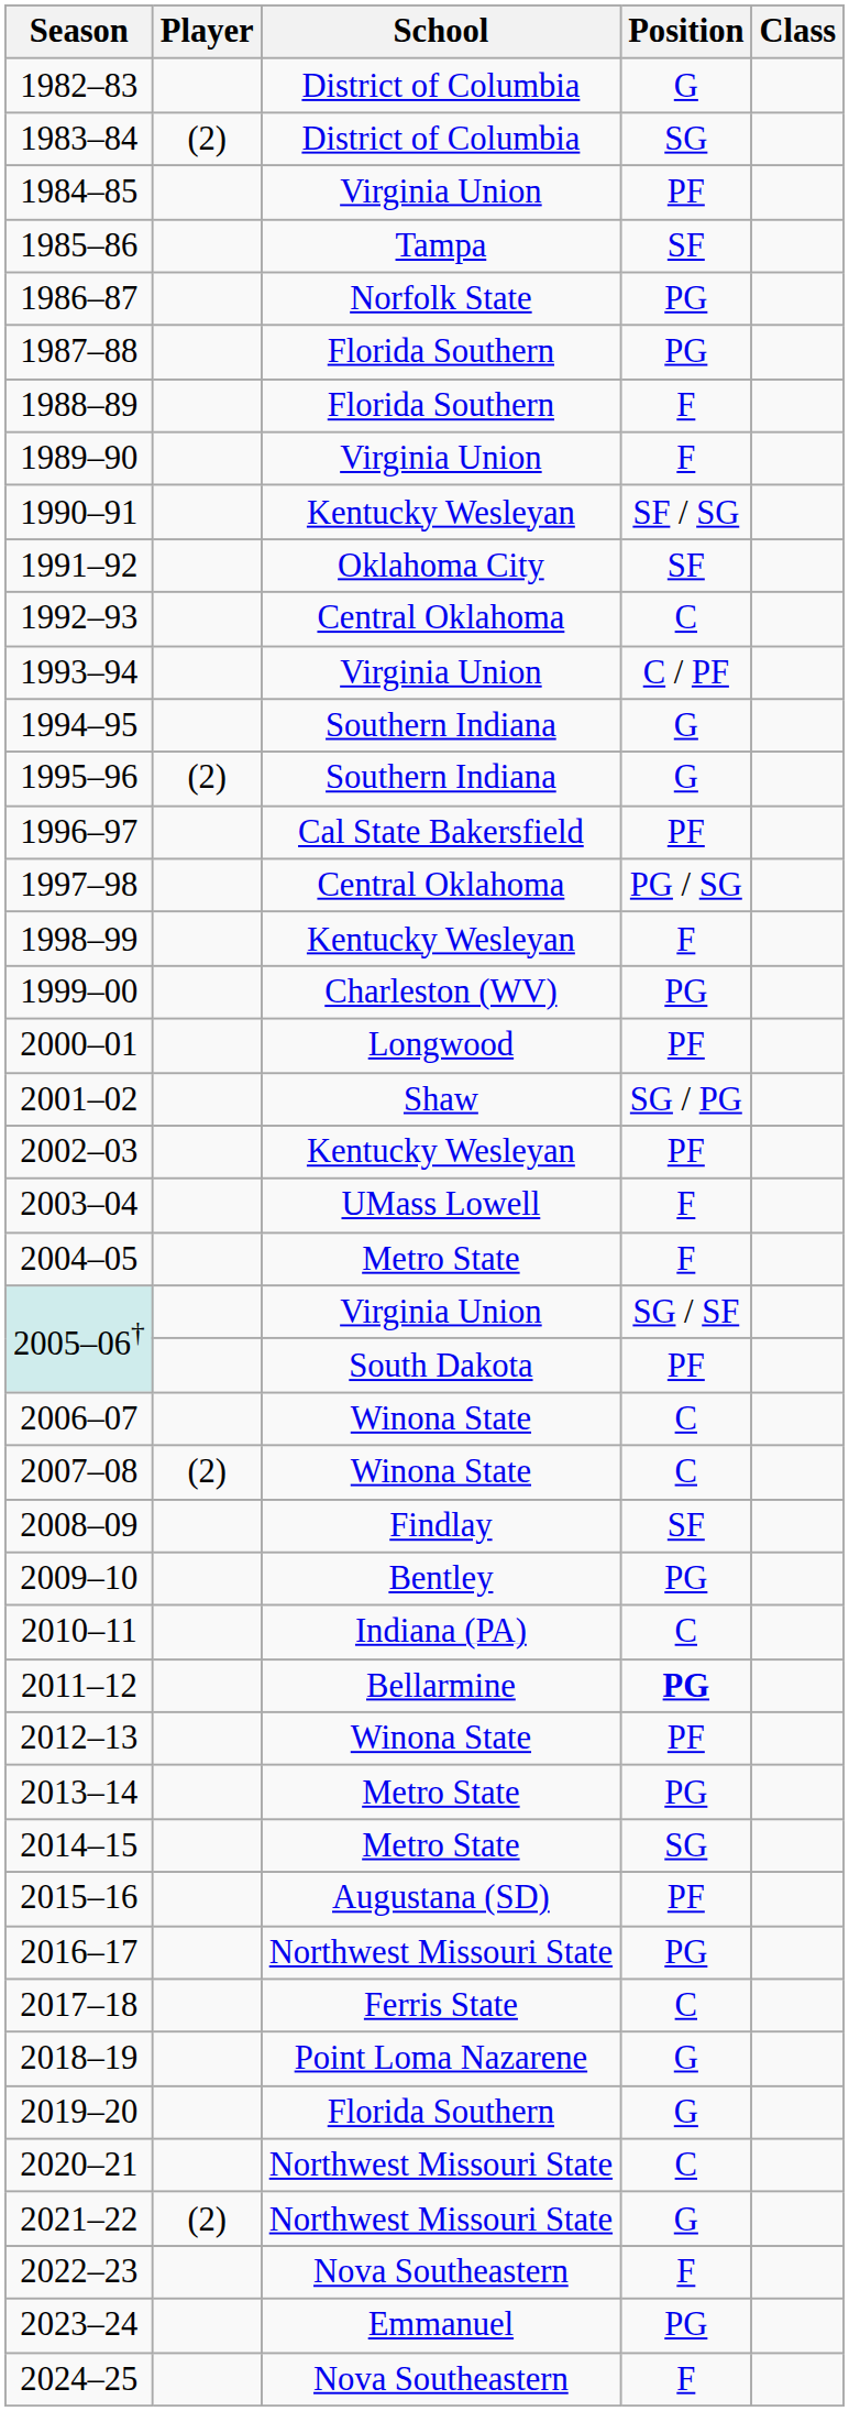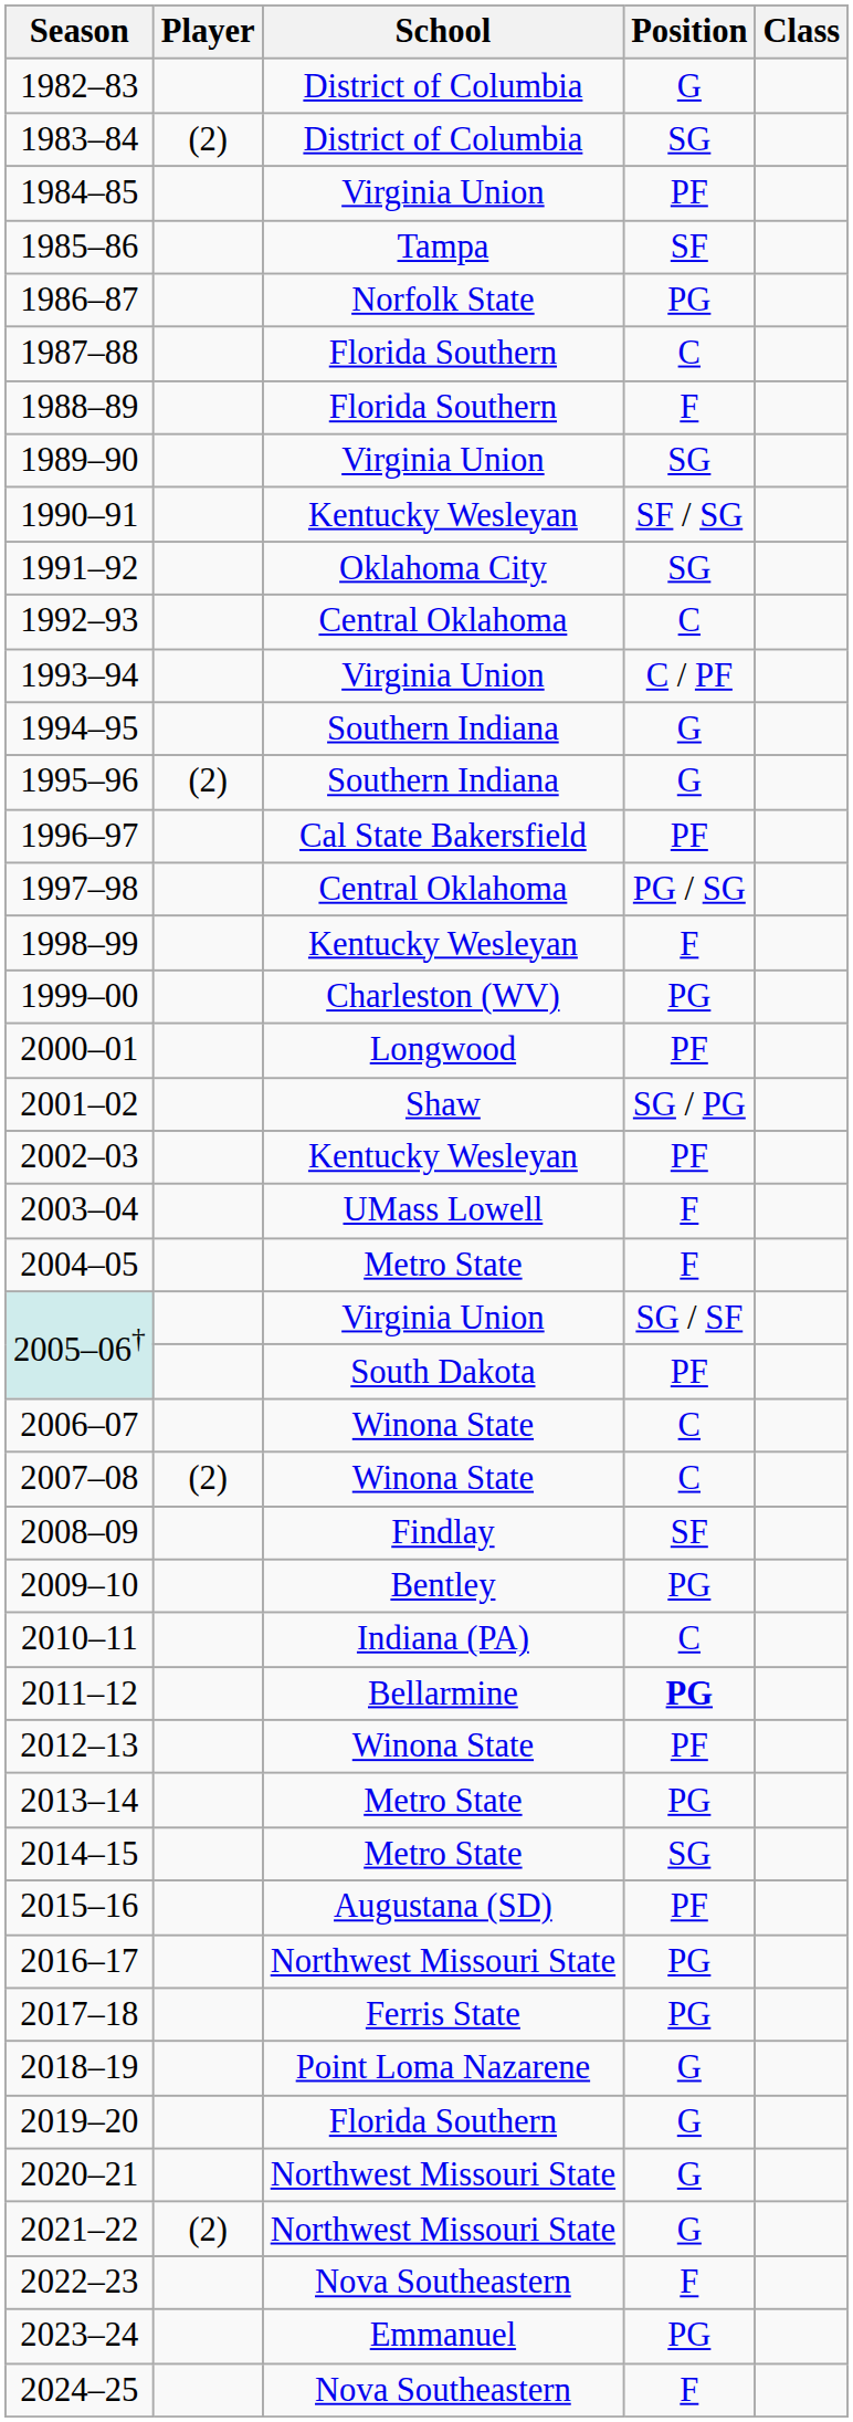1987–88 | Position: PG -> C
1989–90 | Position: F -> SG
1991–92 | Position: SF -> SG
2017–18 | Position: C -> PG
2020–21 | Position: C -> G
